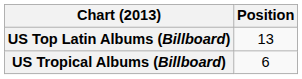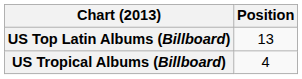US Tropical Albums (Billboard) | Position: 6 -> 4
